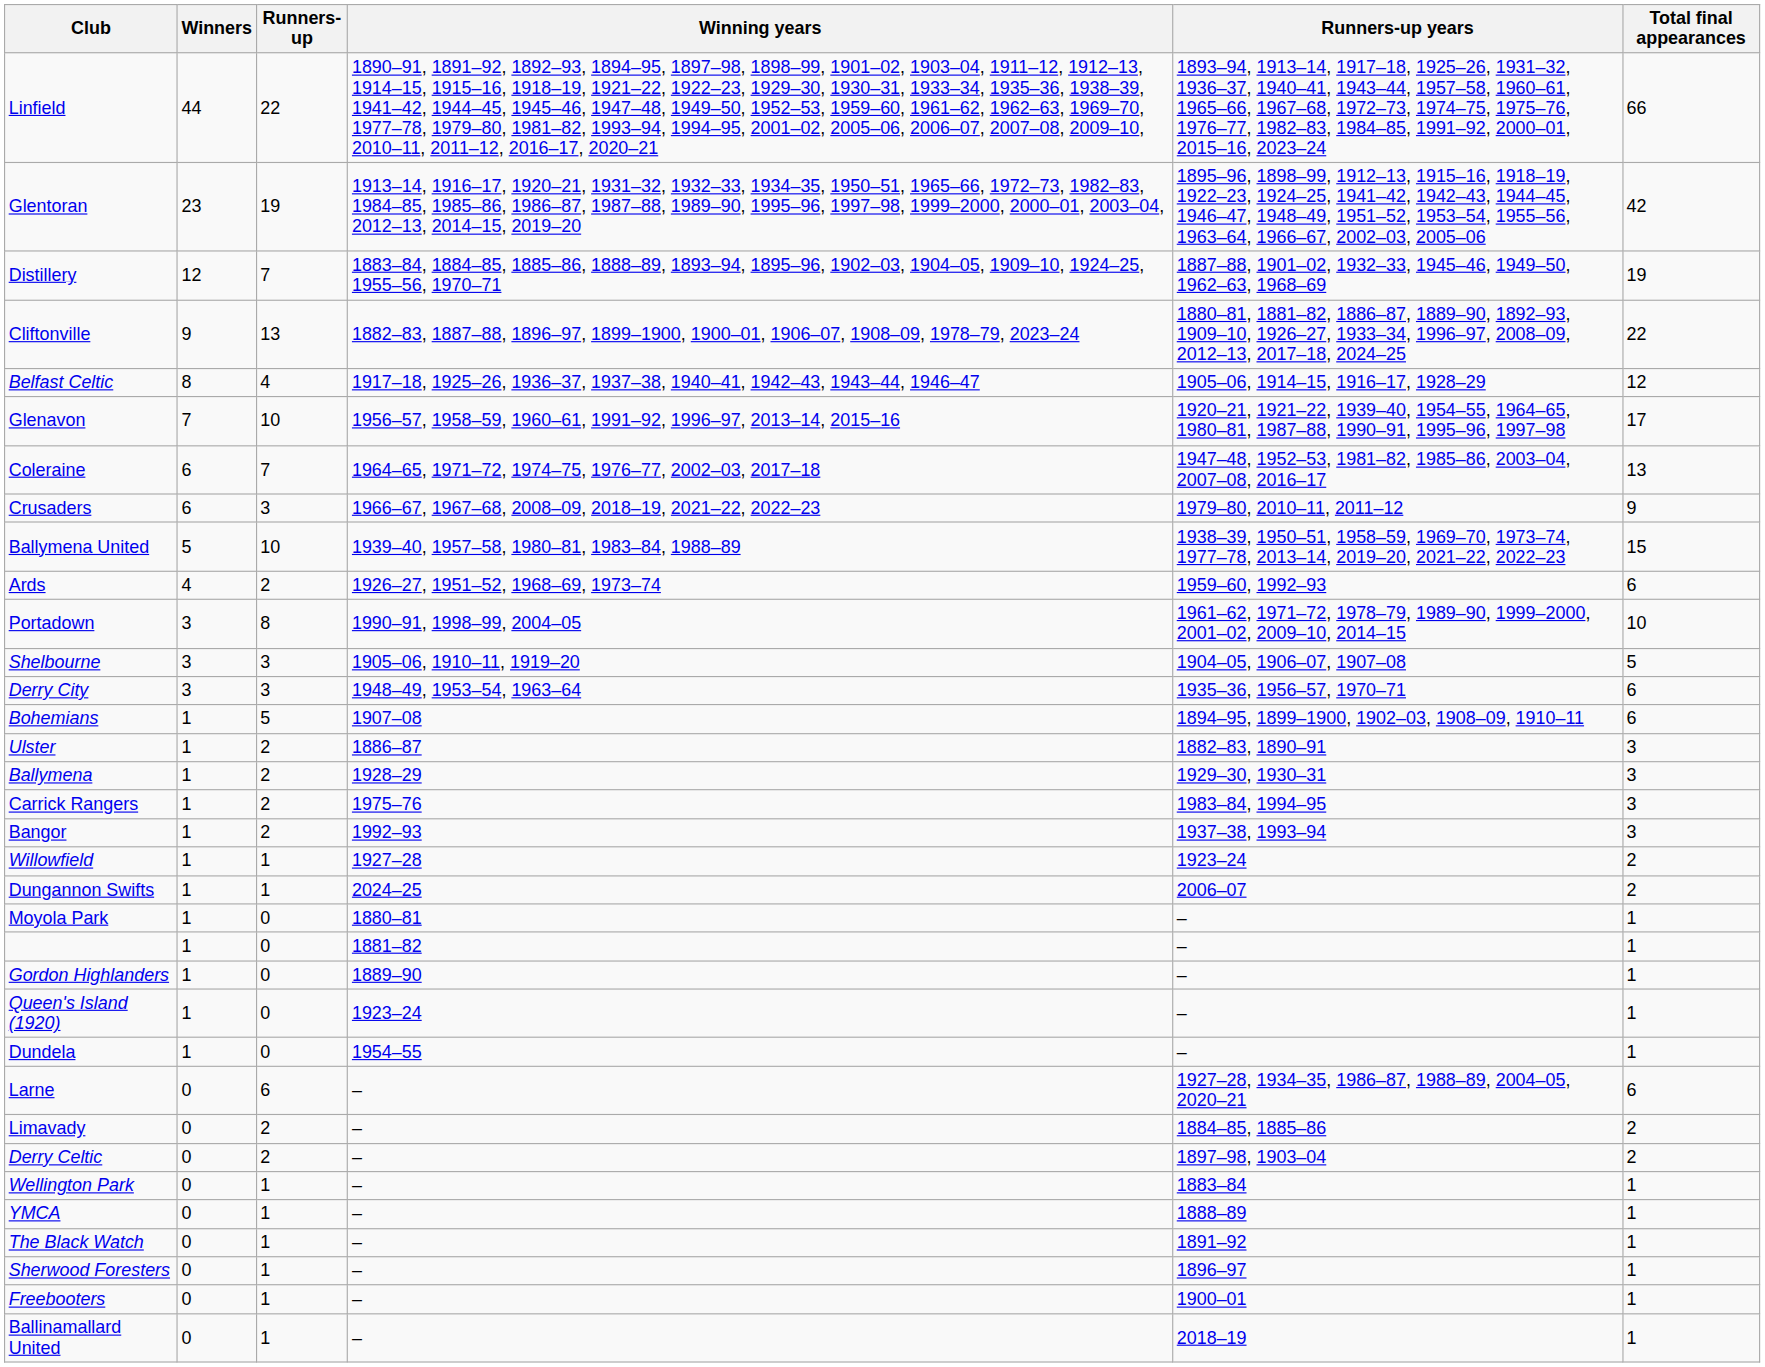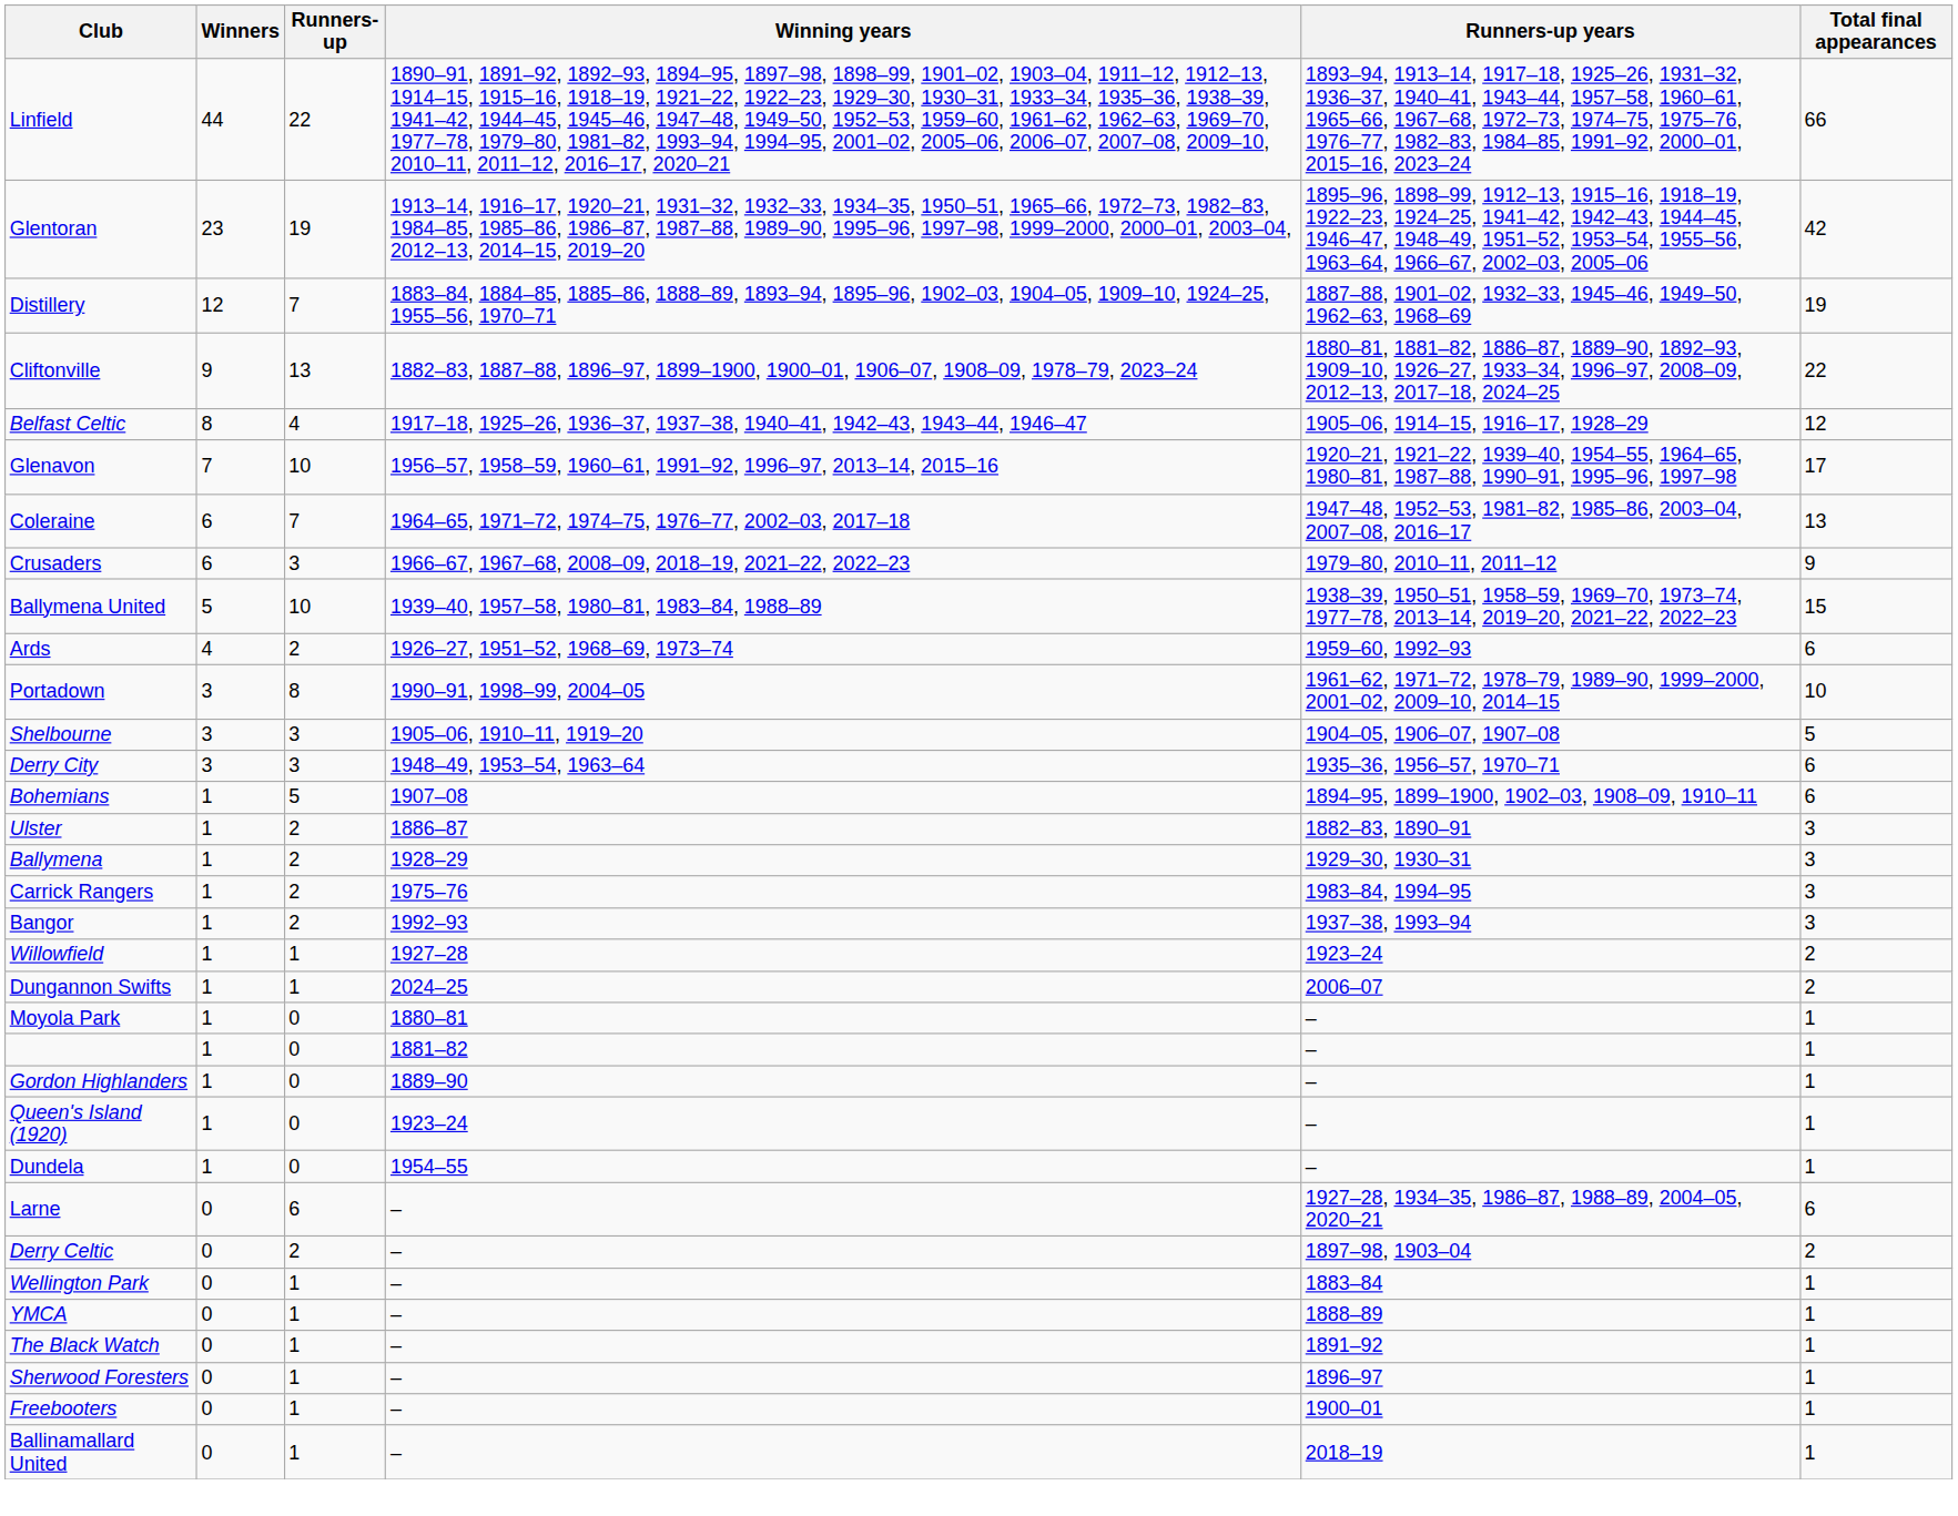- row: Limavady | 0 | 2 | – | 1884–85, 1885–86 | 2
